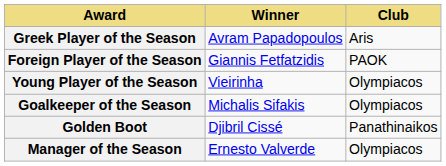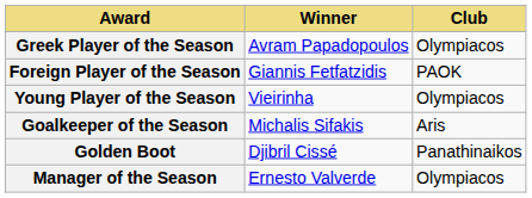Greek Player of the Season | Club: Aris -> Olympiacos
Goalkeeper of the Season | Club: Olympiacos -> Aris
